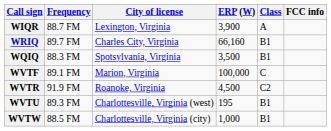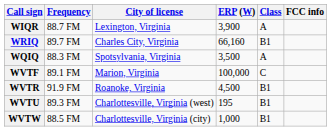WQIQ | Class: B1 -> A
WVTR | Class: C2 -> B1
